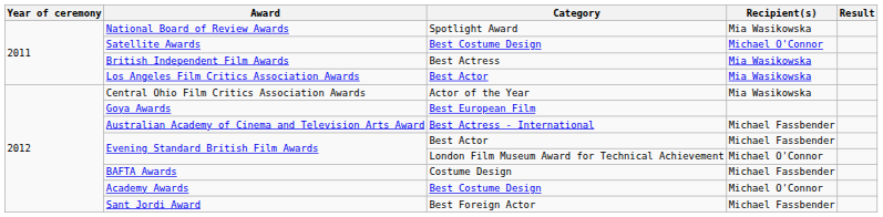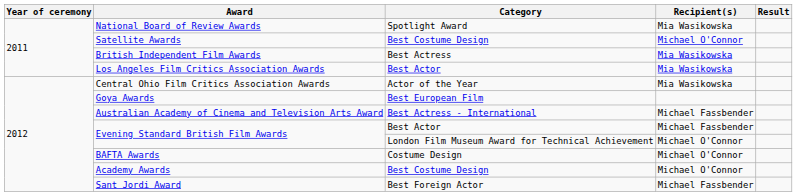BAFTA Awards | Recipient(s): Michael Fassbender -> Michael O'Connor
